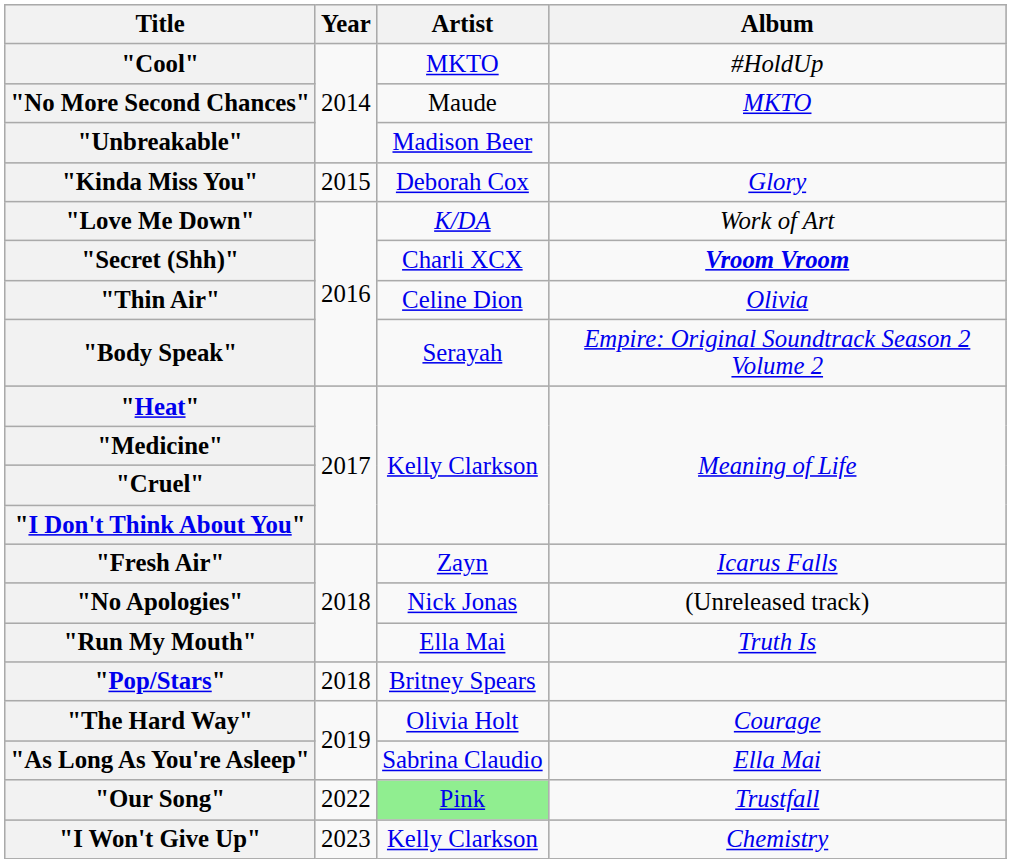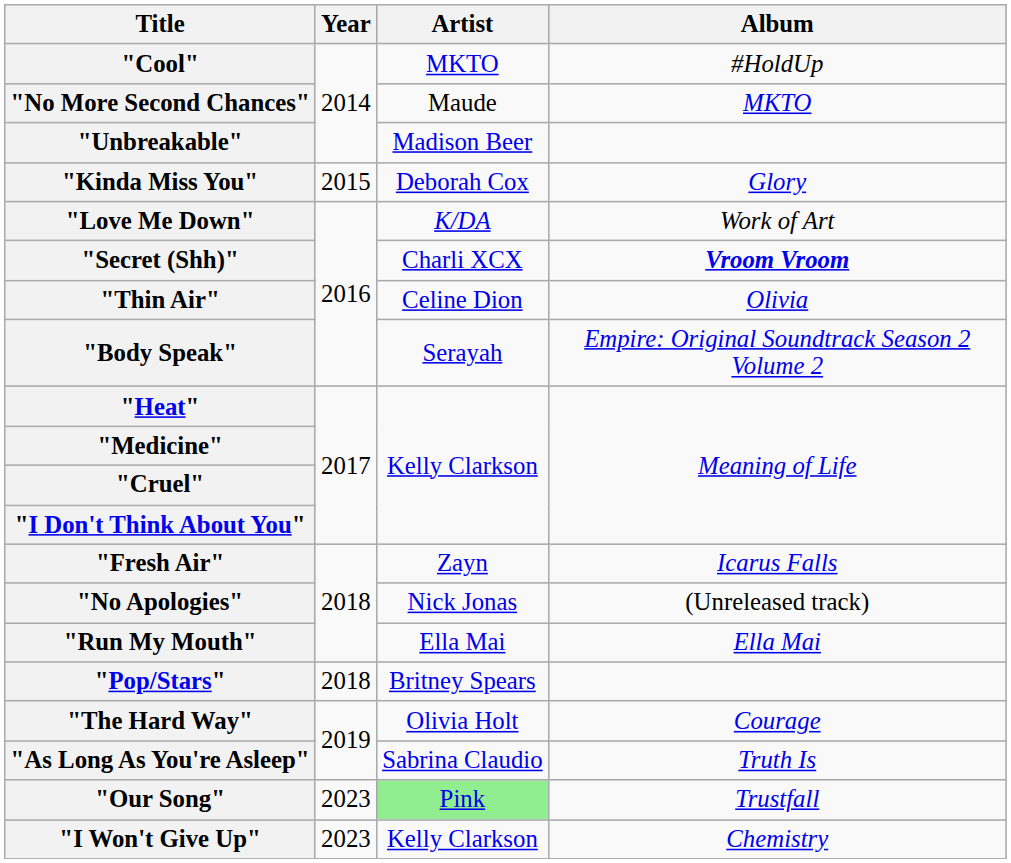"Run My Mouth" | Album: Truth Is -> Ella Mai
"As Long As You're Asleep" | Album: Ella Mai -> Truth Is
"Our Song" | Year: 2022 -> 2023
